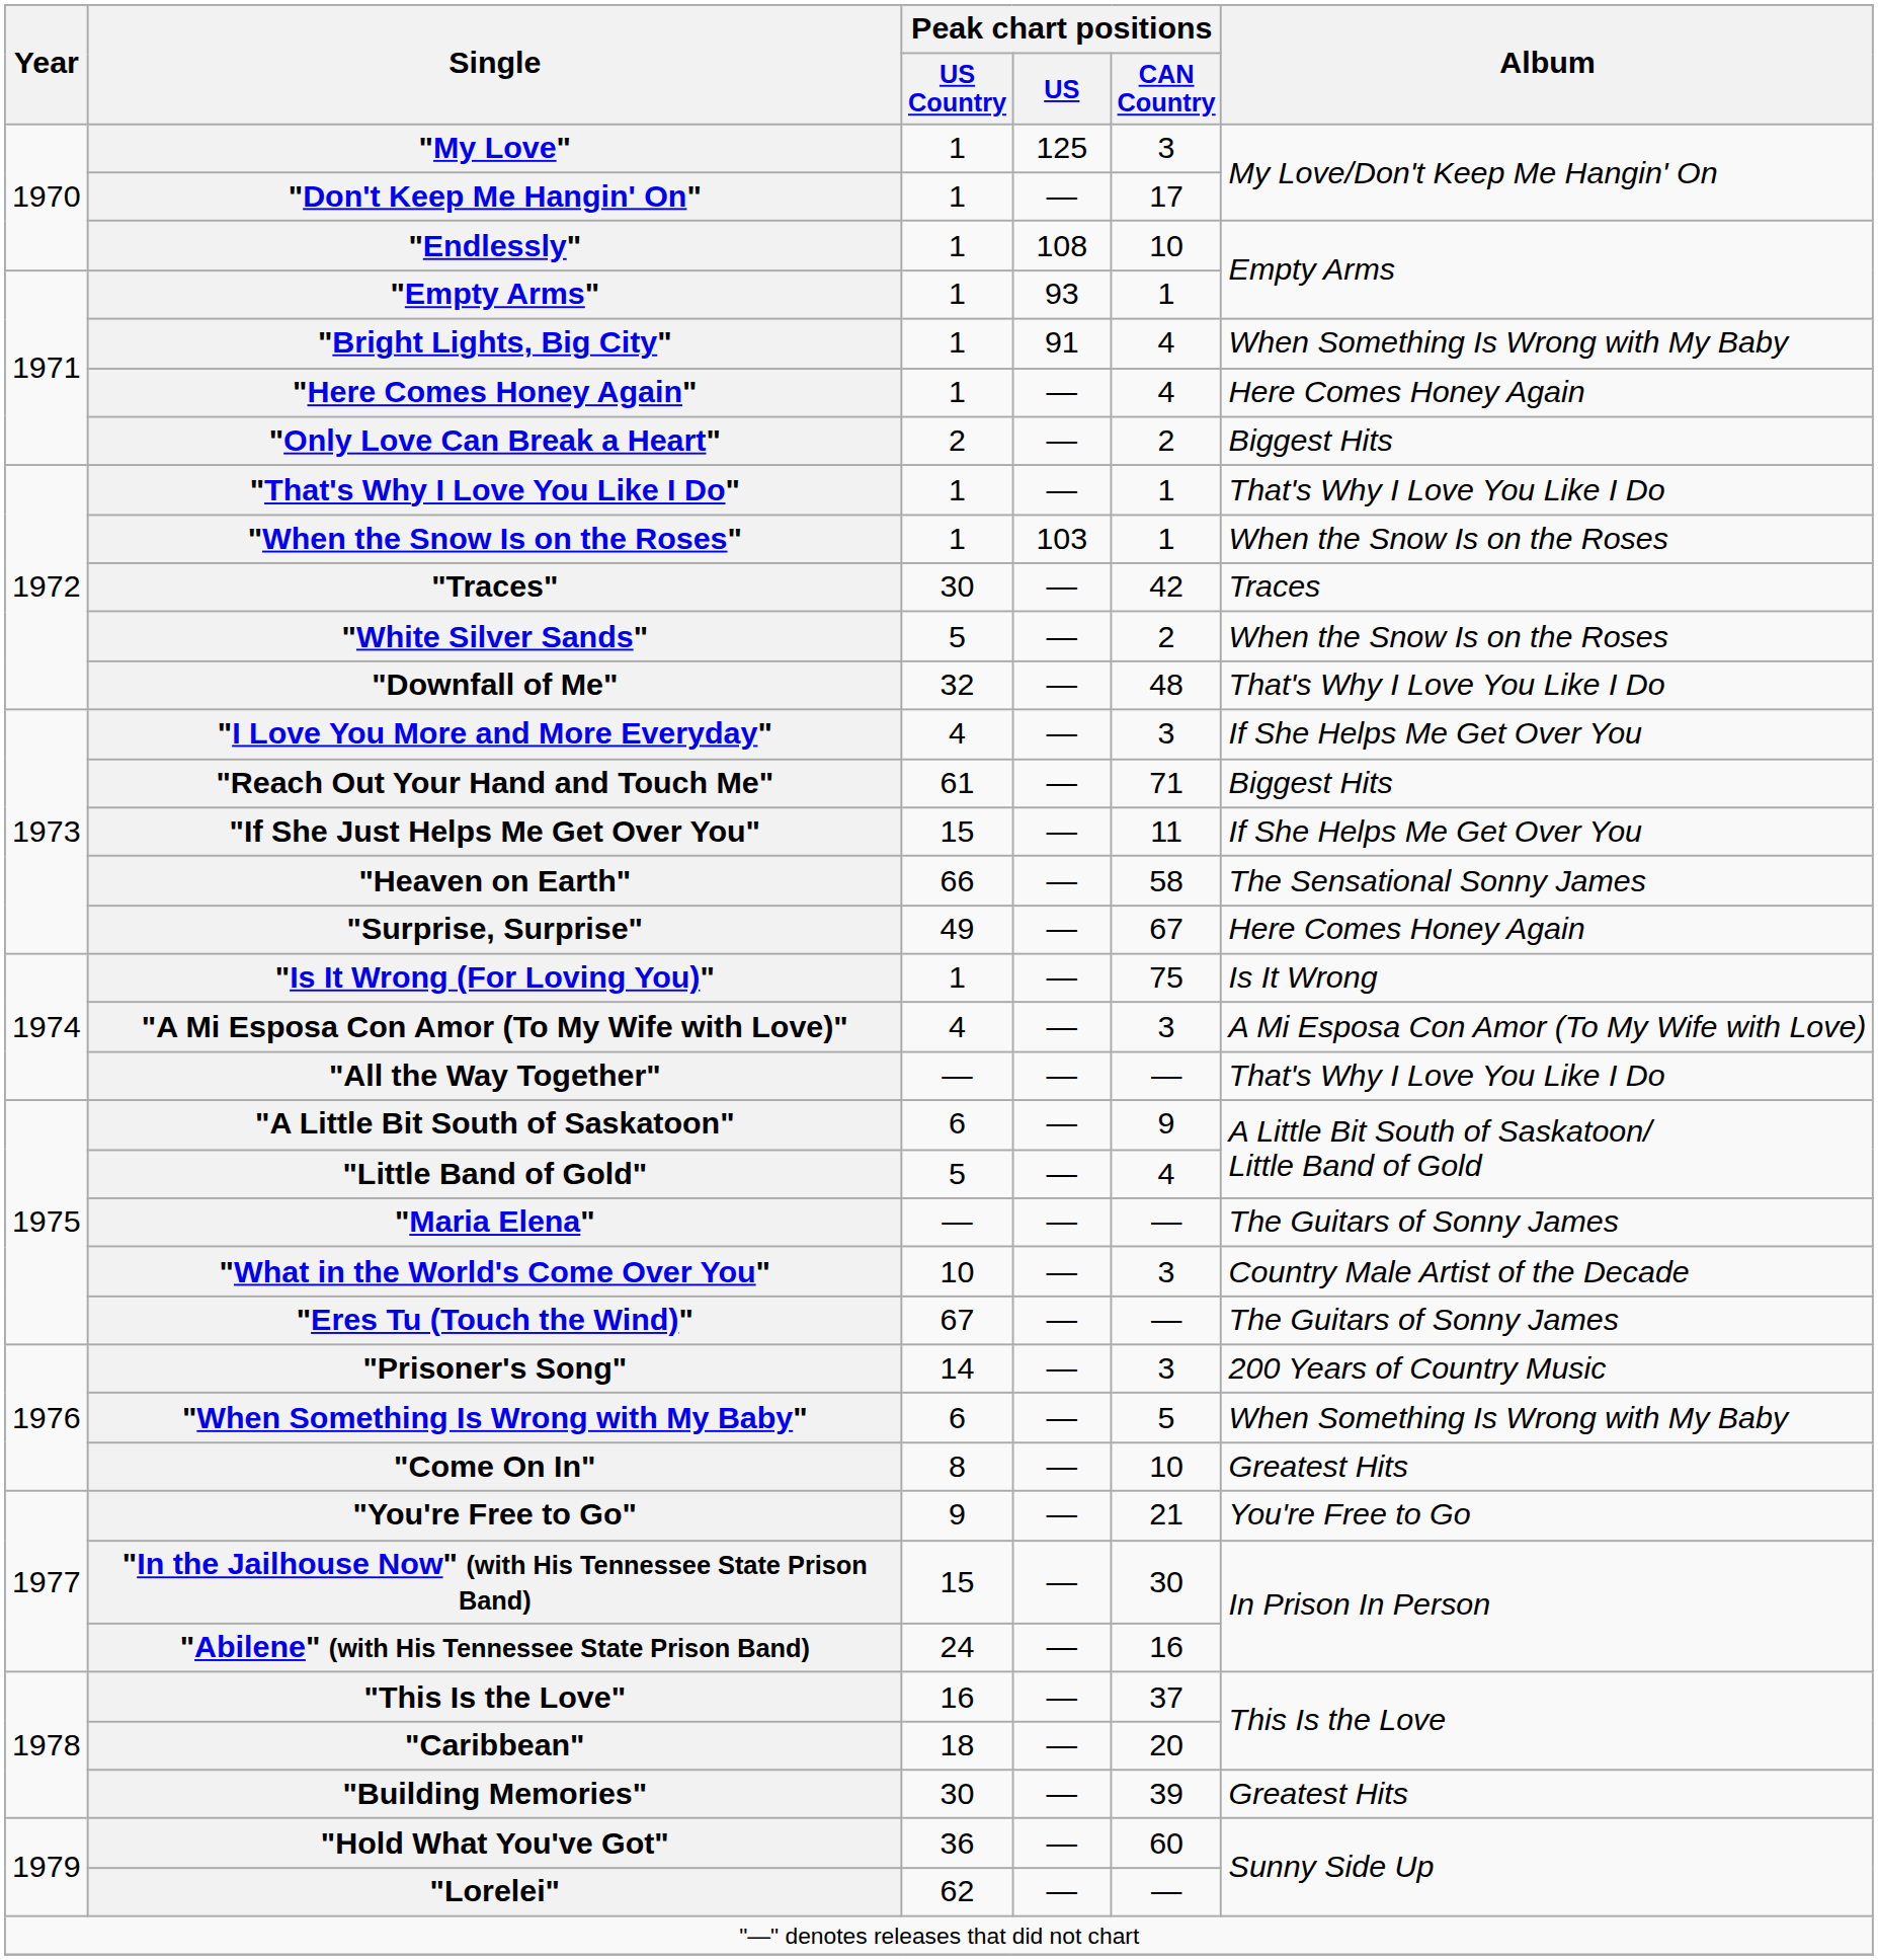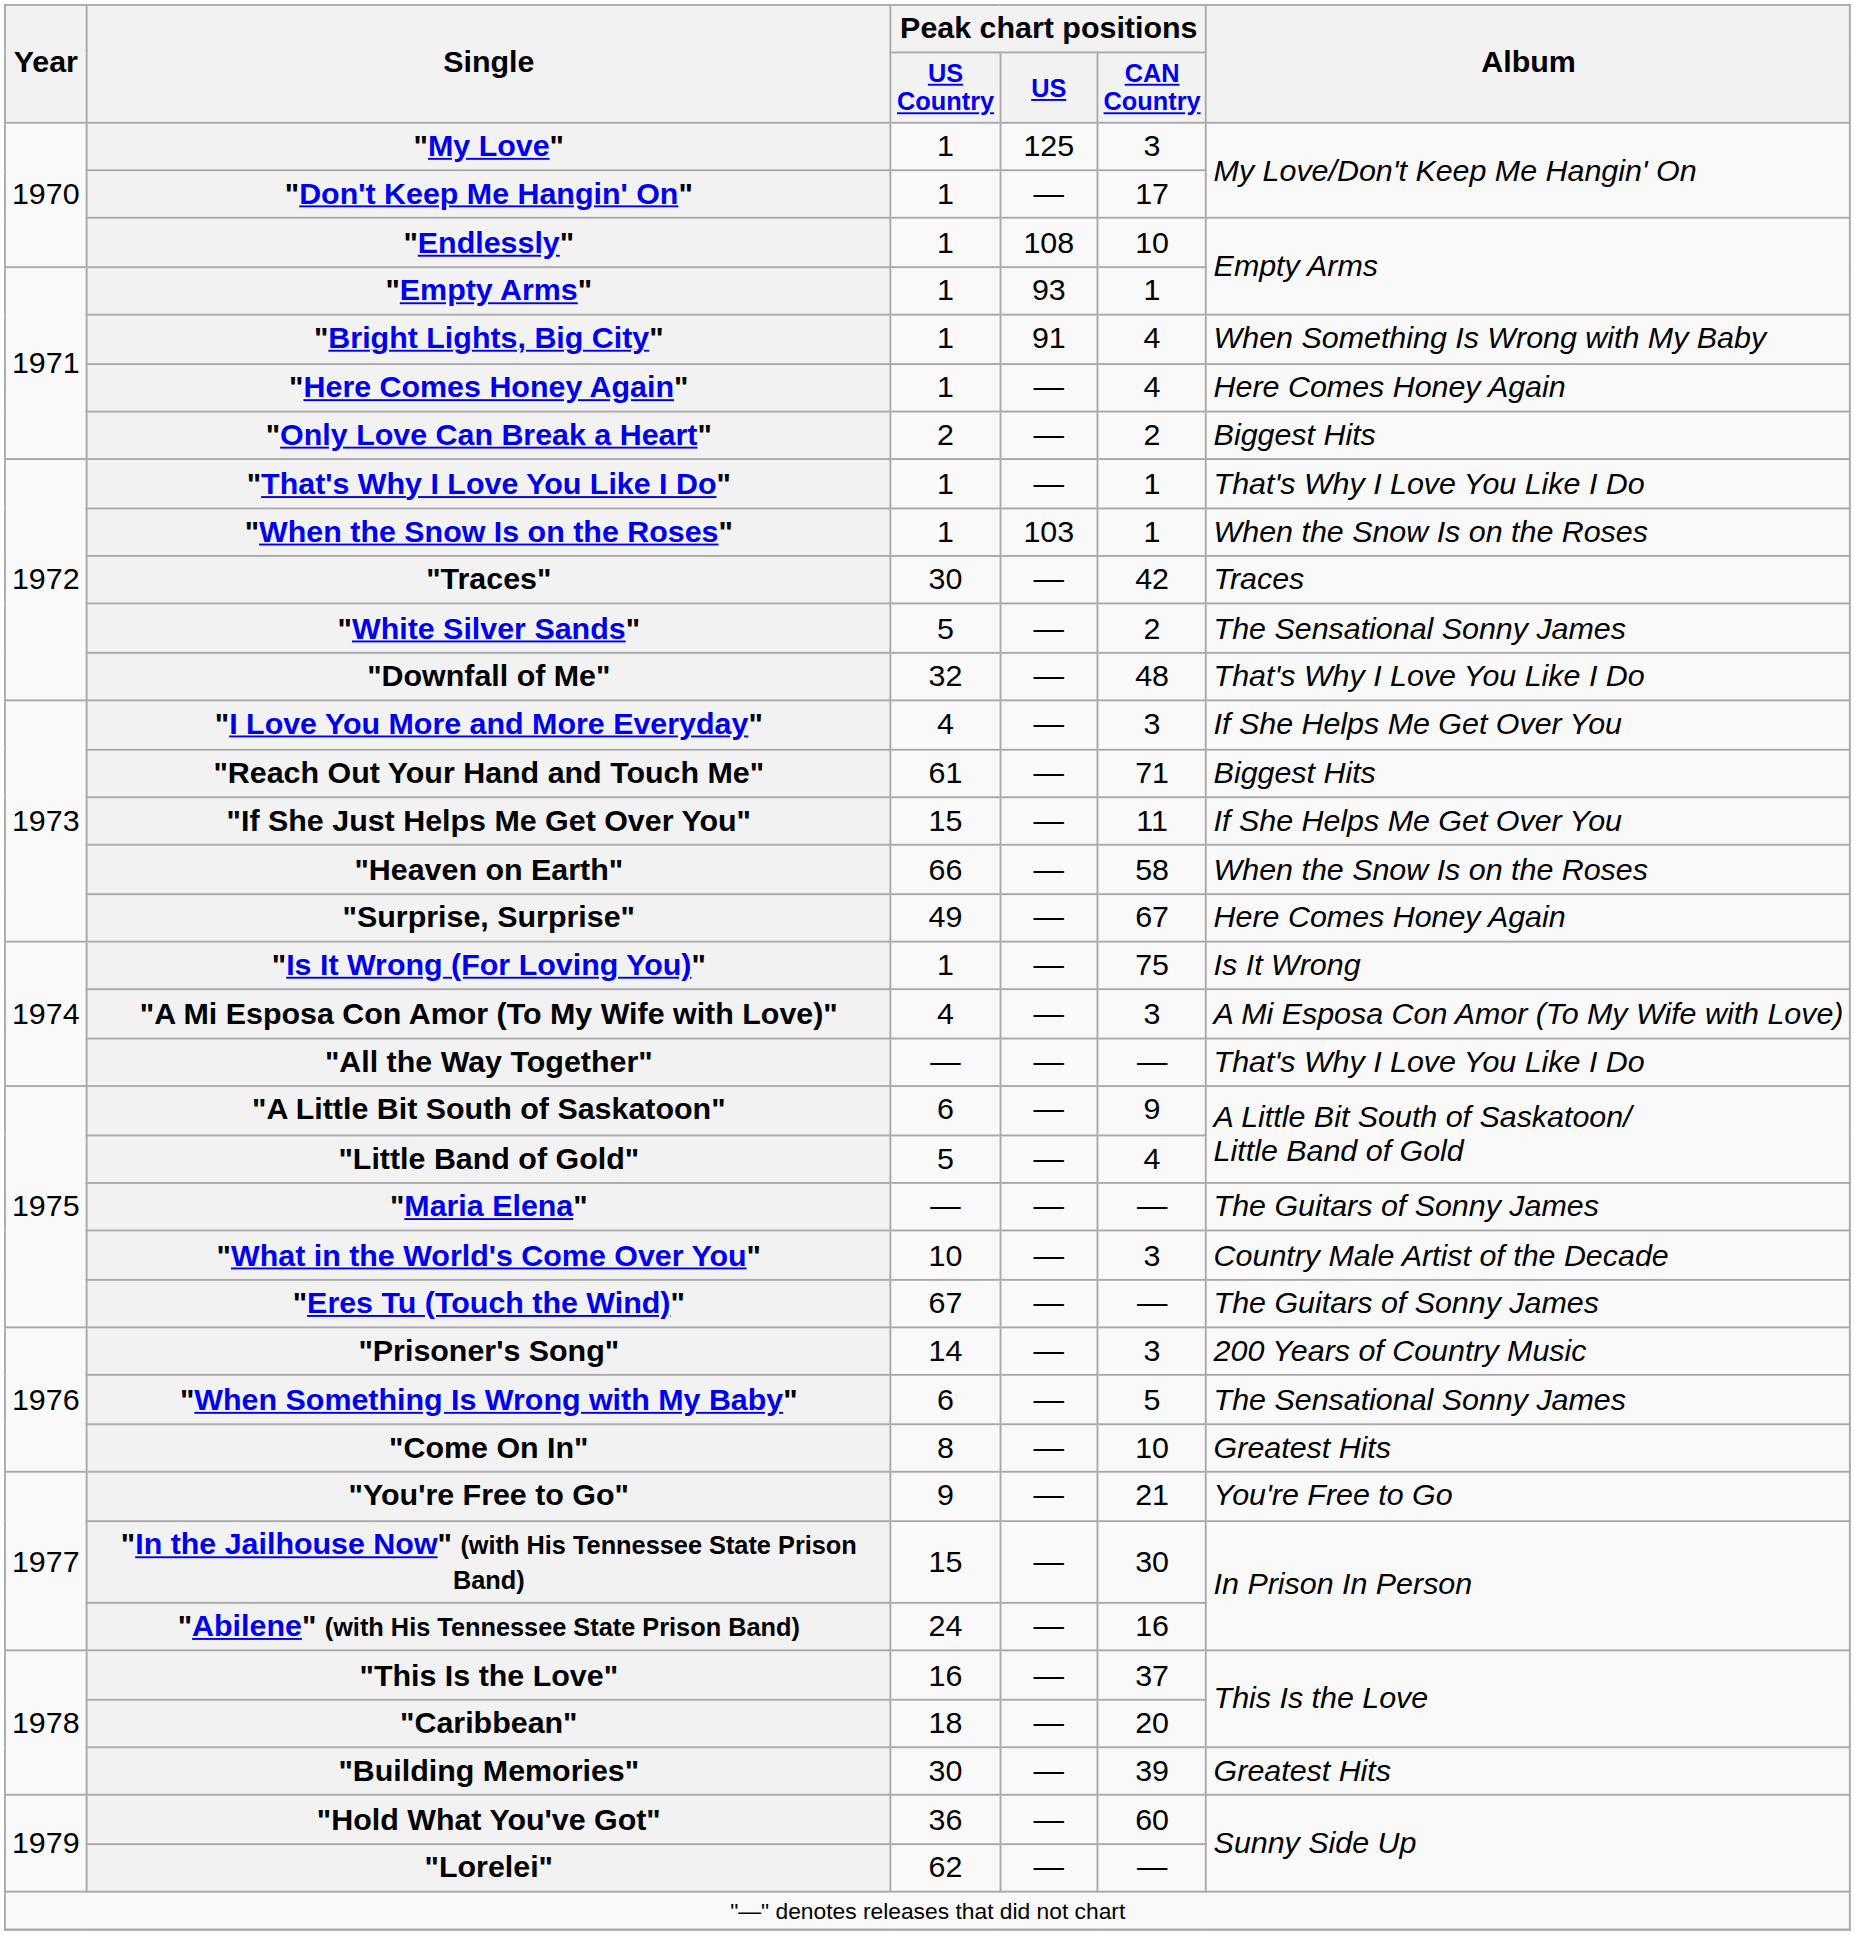"White Silver Sands" | Album: When the Snow Is on the Roses -> The Sensational Sonny James
"Heaven on Earth" | Album: The Sensational Sonny James -> When the Snow Is on the Roses
"When Something Is Wrong with My Baby" | Album: When Something Is Wrong with My Baby -> The Sensational Sonny James
